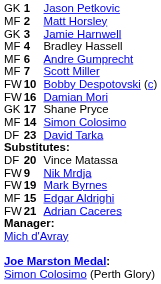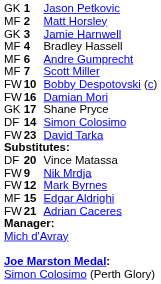Simon Colosimo | column 1: MF -> DF
David Tarka | column 1: DF -> FW
Mark Byrnes | column 2: 19 -> 12
